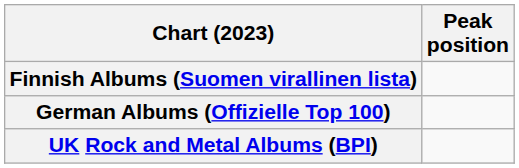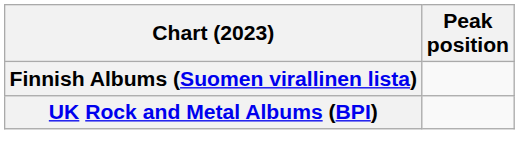- row: German Albums (Offizielle Top 100)
